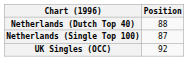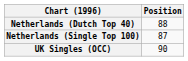UK Singles (OCC) | Position: 92 -> 90
